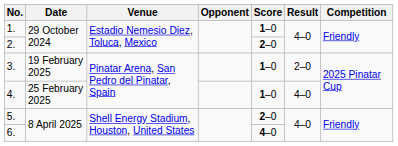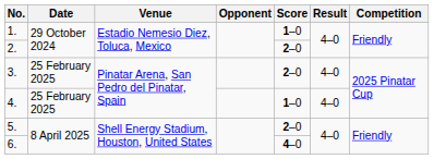3. | Date: 19 February 2025 -> 25 February 2025
3. | Score: 1–0 -> 2–0
3. | Result: 2–0 -> 4–0
